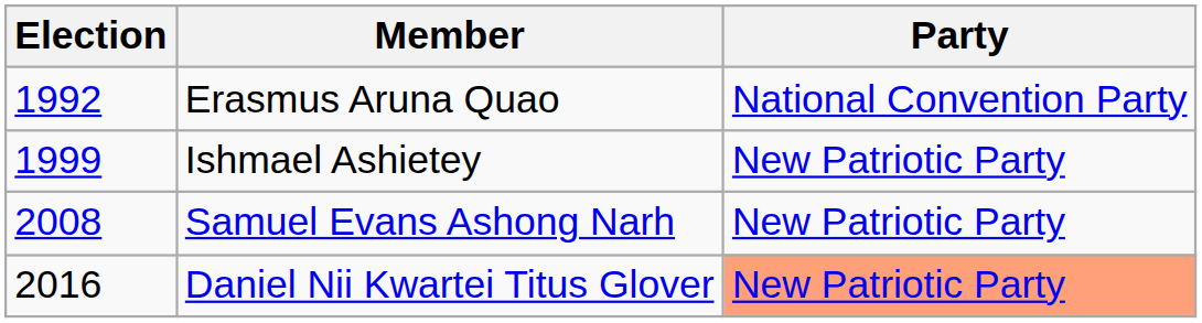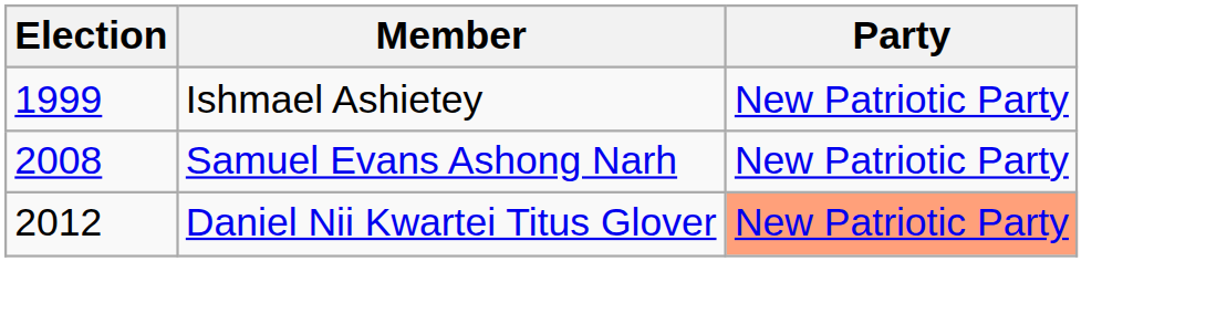- row: 1992 | Erasmus Aruna Quao | National Convention Party
Daniel Nii Kwartei Titus Glover | Election: 2016 -> 2012
